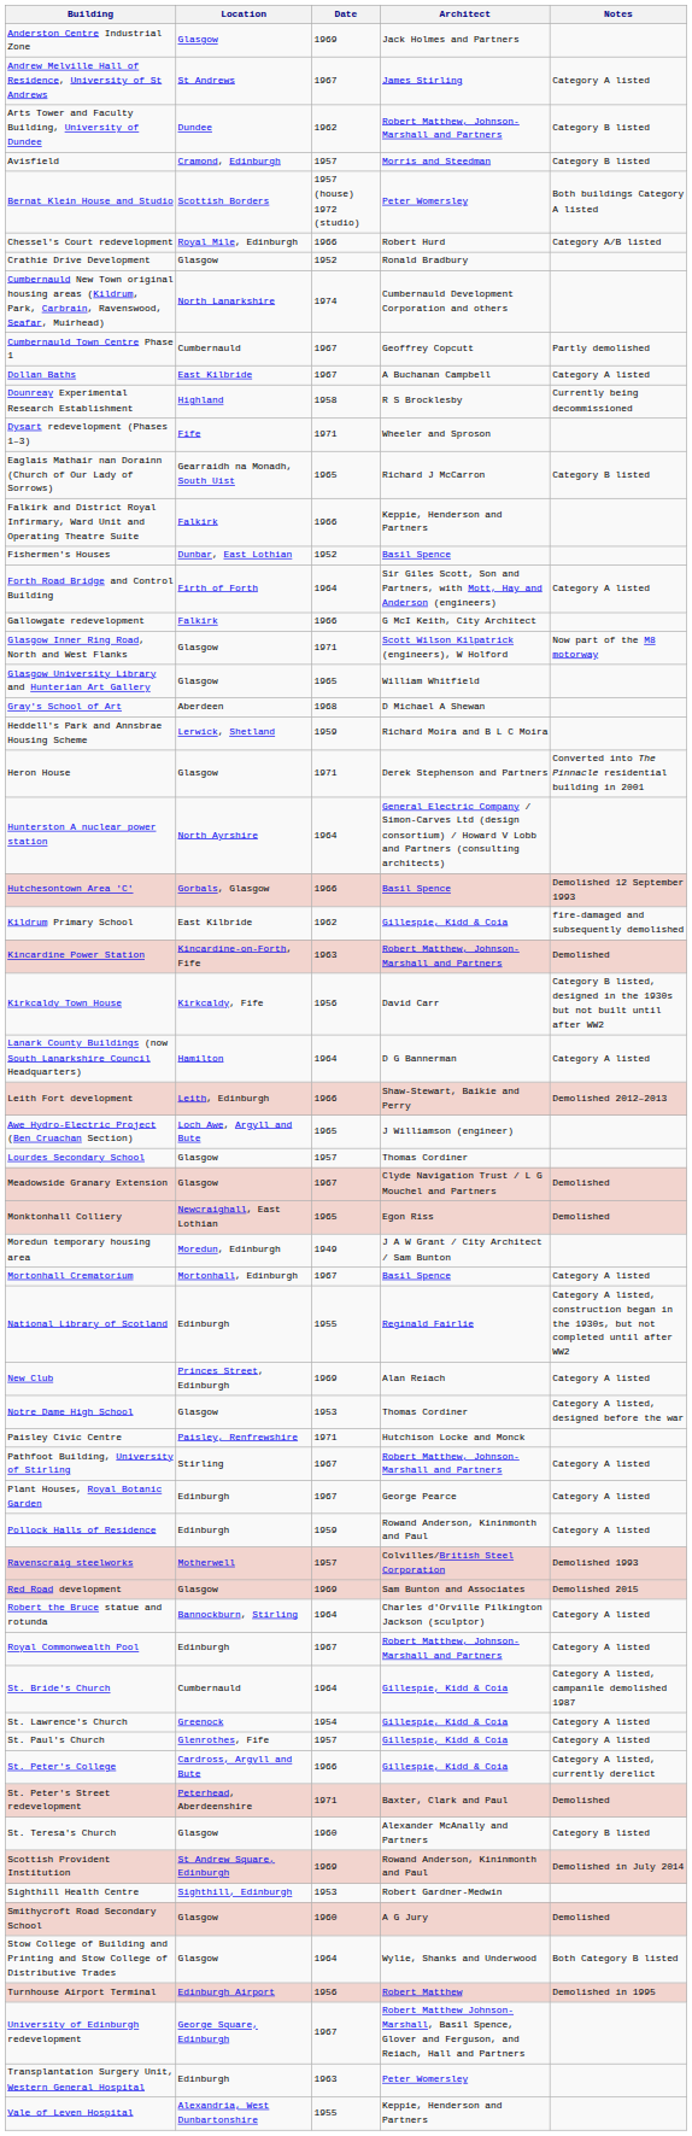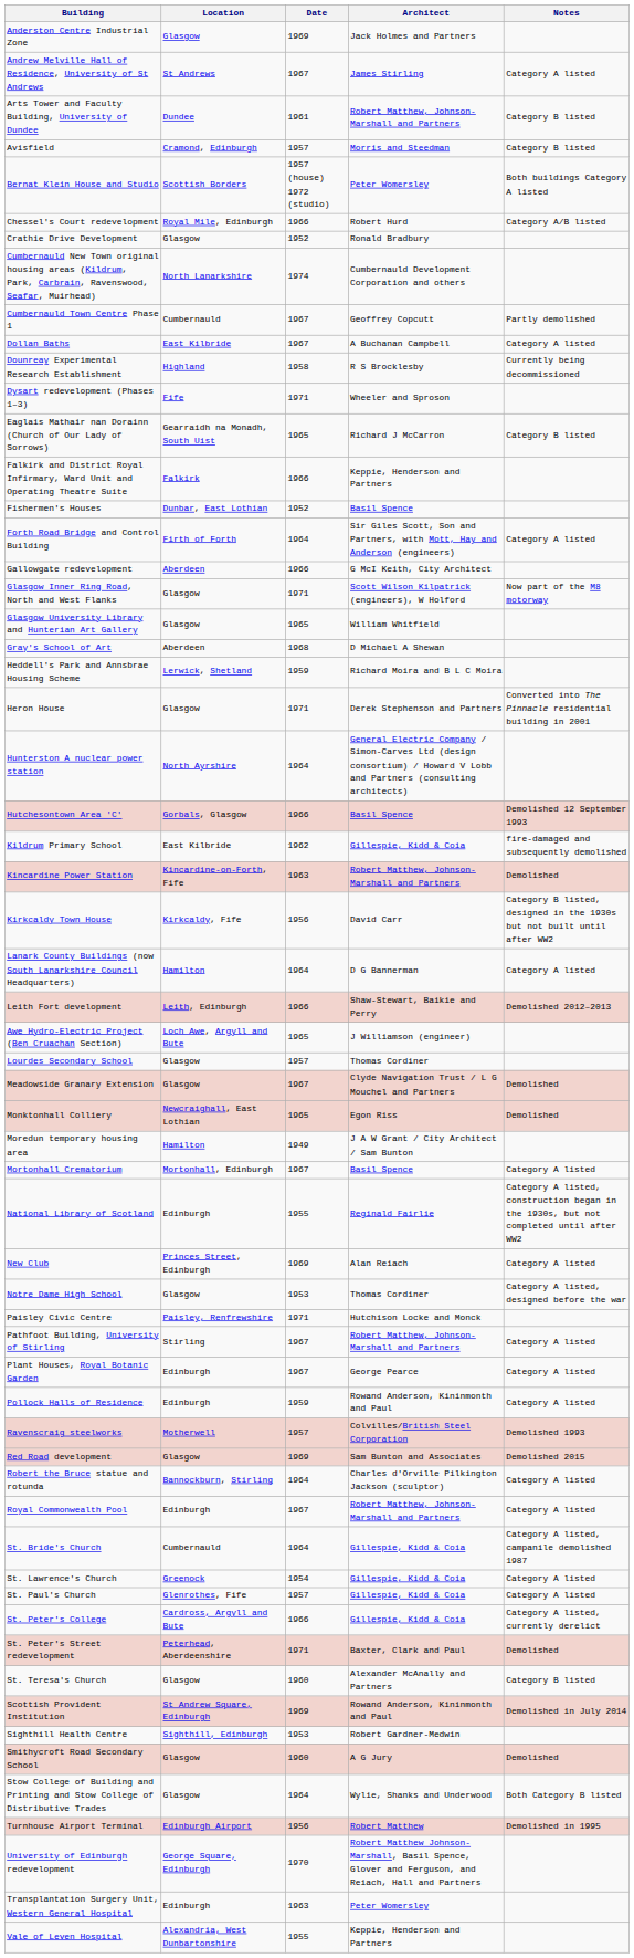Arts Tower and Faculty Building, University of Dundee | Date: 1962 -> 1961
Gallowgate redevelopment | Location: Falkirk -> Aberdeen
Moredun temporary housing area | Location: Moredun, Edinburgh -> Hamilton
University of Edinburgh redevelopment | Date: 1967 -> 1970
